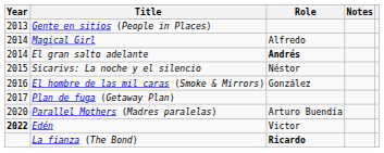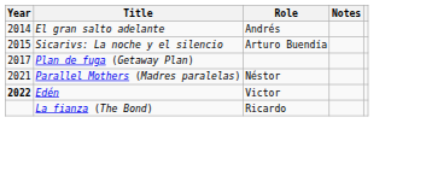- row: 2013 | Gente en sitios (People in Places)
- row: 2014 | Magical Girl | Alfredo
El gran salto adelante | Role: bold -> normal
Sicarivs: La noche y el silencio | Role: Néstor -> Arturo Buendía
- row: 2016 | El hombre de las mil caras (Smoke & Mirrors) | González
Parallel Mothers (Madres paralelas) | Year: 2020 -> 2021
Parallel Mothers (Madres paralelas) | Role: Arturo Buendía -> Néstor
La fianza (The Bond) | Role: bold -> normal
